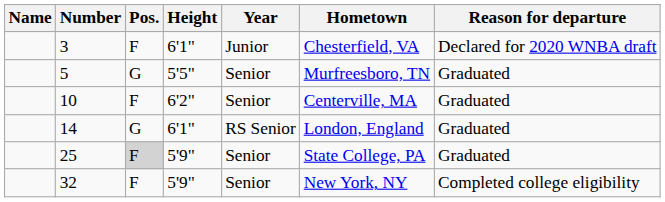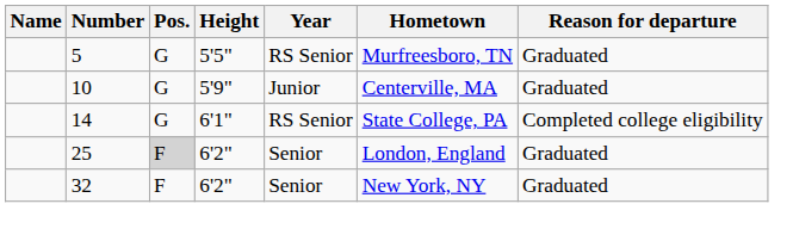- row: 3 | F | 6'1" | Junior | Chesterfield, VA | Declared for 2020 WNBA draft
5 | Year: Senior -> RS Senior
10 | Pos.: F -> G
10 | Height: 6'2" -> 5'9"
10 | Year: Senior -> Junior
14 | Hometown: London, England -> State College, PA
14 | Reason for departure: Graduated -> Completed college eligibility
25 | Height: 5'9" -> 6'2"
25 | Hometown: State College, PA -> London, England
32 | Height: 5'9" -> 6'2"
32 | Reason for departure: Completed college eligibility -> Graduated
